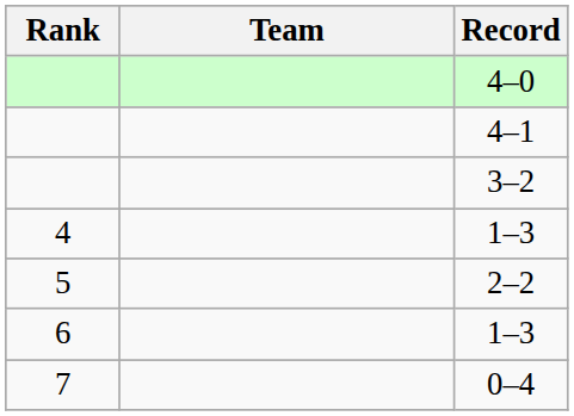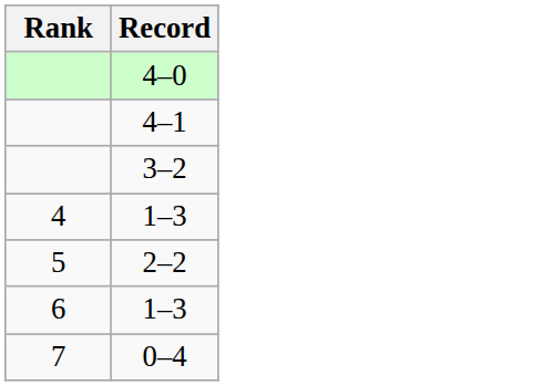- column: Team
